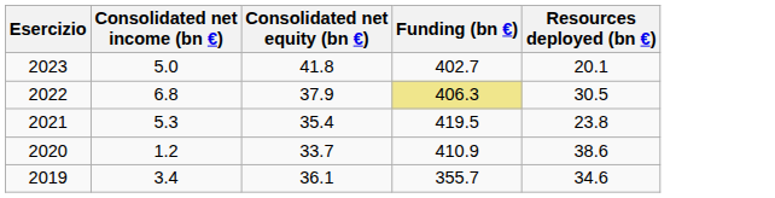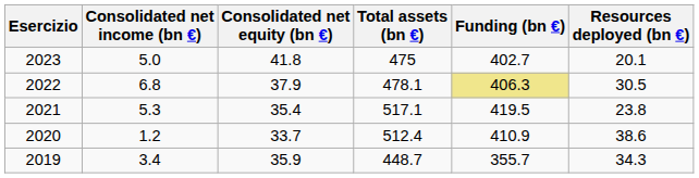+ column: Total assets (bn €) | 475 | 478.1 | 517.1 | 512.4 | 448.7
2019 | Consolidated net equity (bn €): 36.1 -> 35.9
2019 | Resources deployed (bn €): 34.6 -> 34.3
